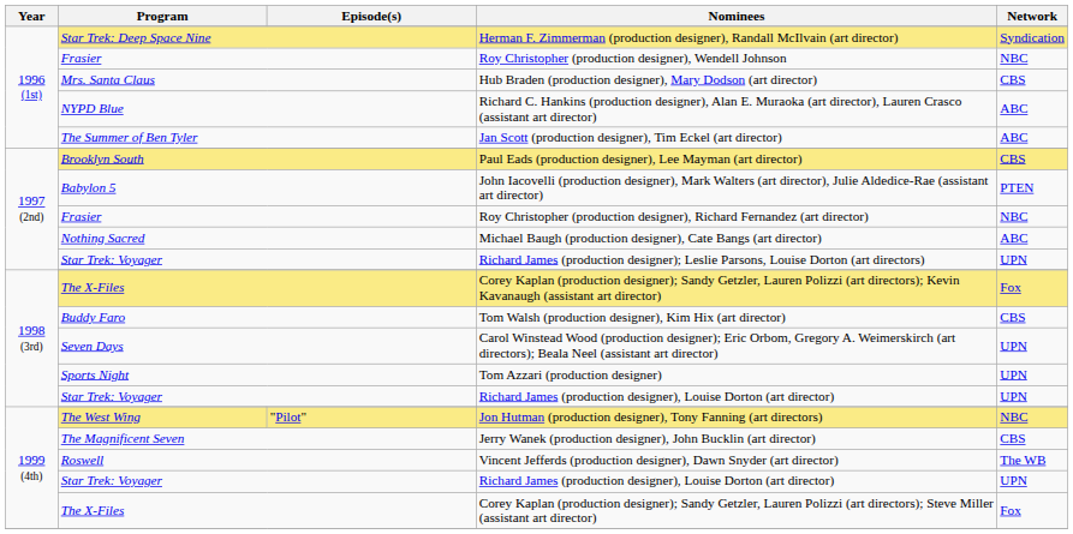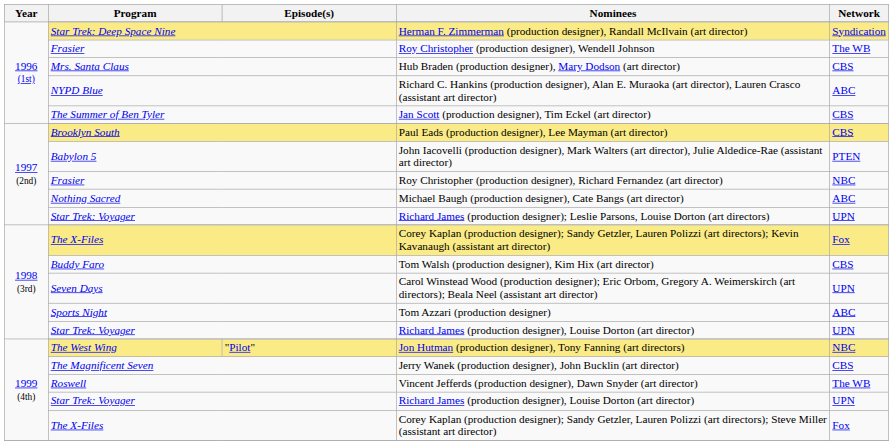Roy Christopher (production designer), Wendell Johnson | Network: NBC -> The WB
Jan Scott (production designer), Tim Eckel (art director) | Network: ABC -> CBS
Tom Azzari (production designer) | Network: UPN -> ABC
